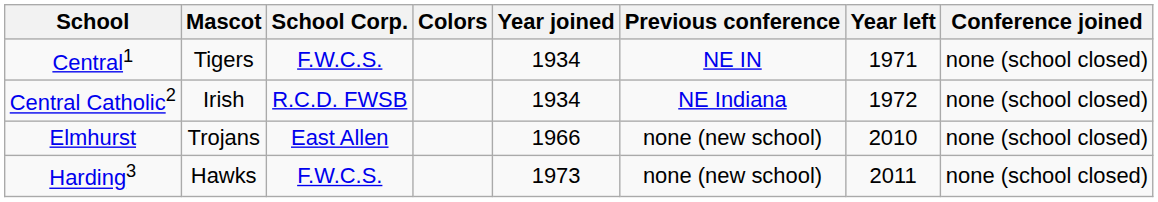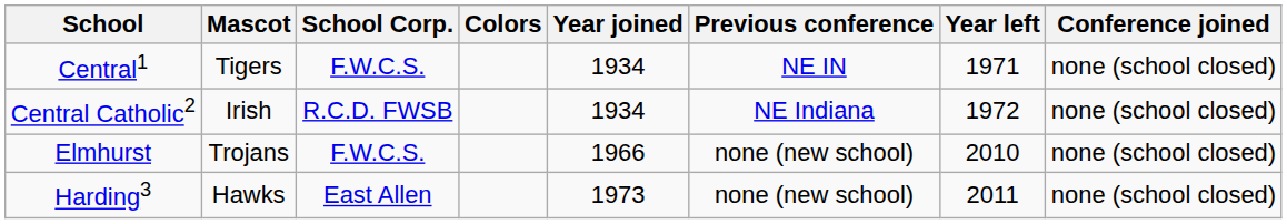Elmhurst | School Corp.: East Allen -> F.W.C.S.
Harding3 | School Corp.: F.W.C.S. -> East Allen
